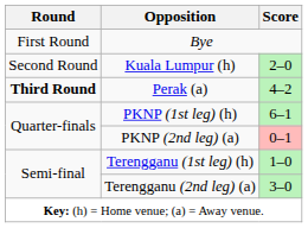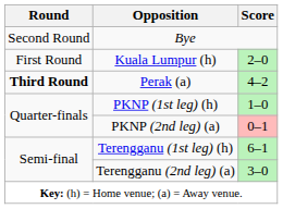Bye | Round: First Round -> Second Round
Kuala Lumpur (h) | Round: Second Round -> First Round
PKNP (1st leg) (h) | Score: 6–1 -> 1–0
Terengganu (1st leg) (h) | Score: 1–0 -> 6–1
